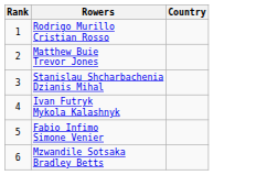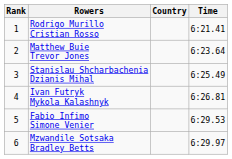+ column: Time | 6:21.41 | 6:23.64 | 6:25.49 | 6:26.81 | 6:29.53 | 6:29.97
